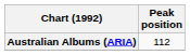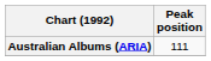Australian Albums (ARIA) | Peak position: 112 -> 111
